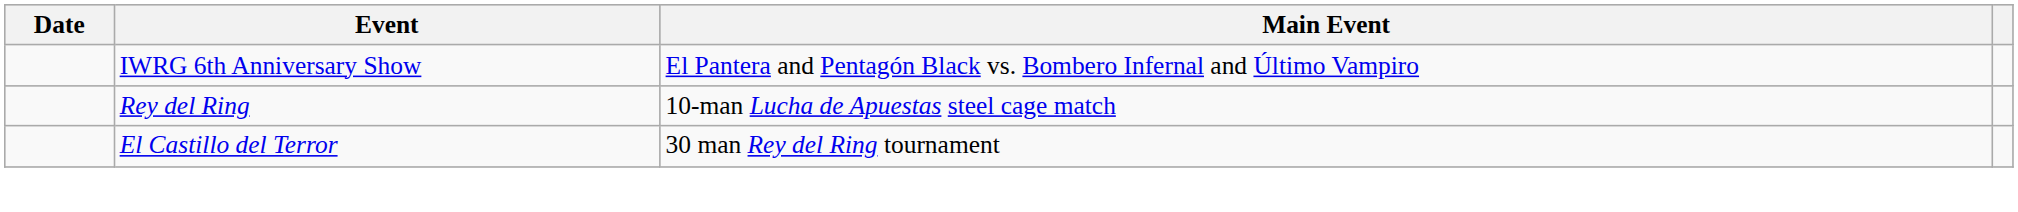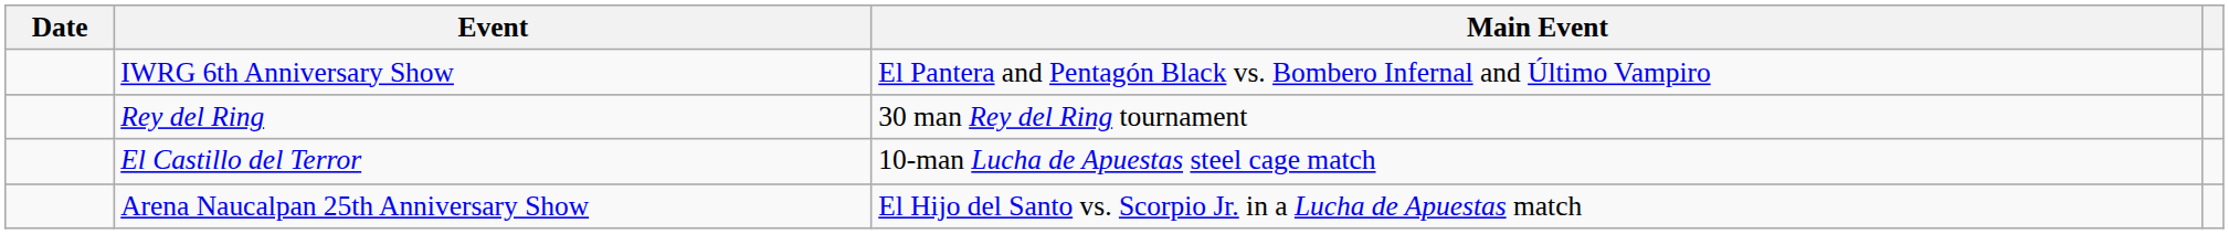Rey del Ring | Main Event: 10-man Lucha de Apuestas steel cage match -> 30 man Rey del Ring tournament
El Castillo del Terror | Main Event: 30 man Rey del Ring tournament -> 10-man Lucha de Apuestas steel cage match
+ row: Arena Naucalpan 25th Anniversary Show | El Hijo del Santo vs. Scorpio Jr. in a Lucha de Apuestas match
